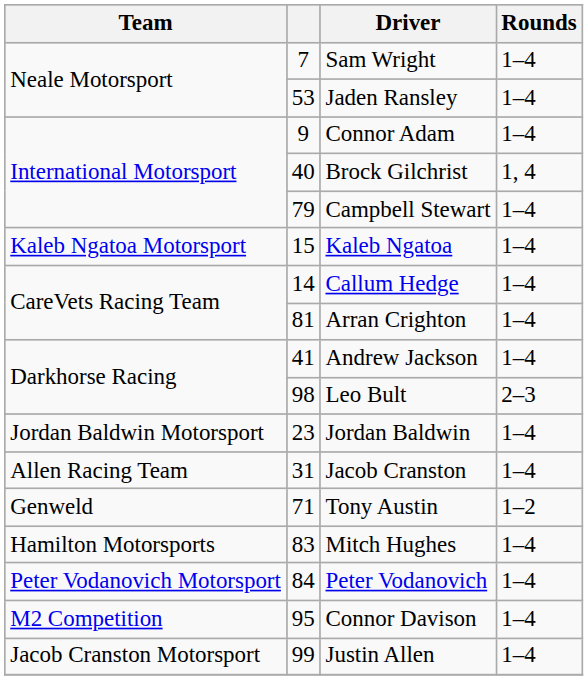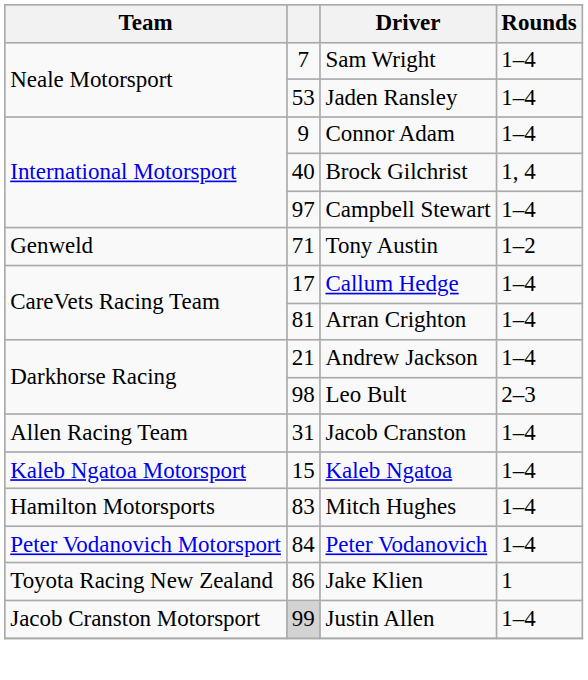Campbell Stewart | column 2: 79 -> 97
rows swapped: Kaleb Ngatoa <-> Tony Austin
Callum Hedge | column 2: 14 -> 17
Andrew Jackson | column 2: 41 -> 21
- row: Jordan Baldwin Motorsport | 23 | Jordan Baldwin | 1–4
+ row: Toyota Racing New Zealand | 86 | Jake Klien | 1
- row: M2 Competition | 95 | Connor Davison | 1–4
Justin Allen | column 2: no background -> lightgrey background
